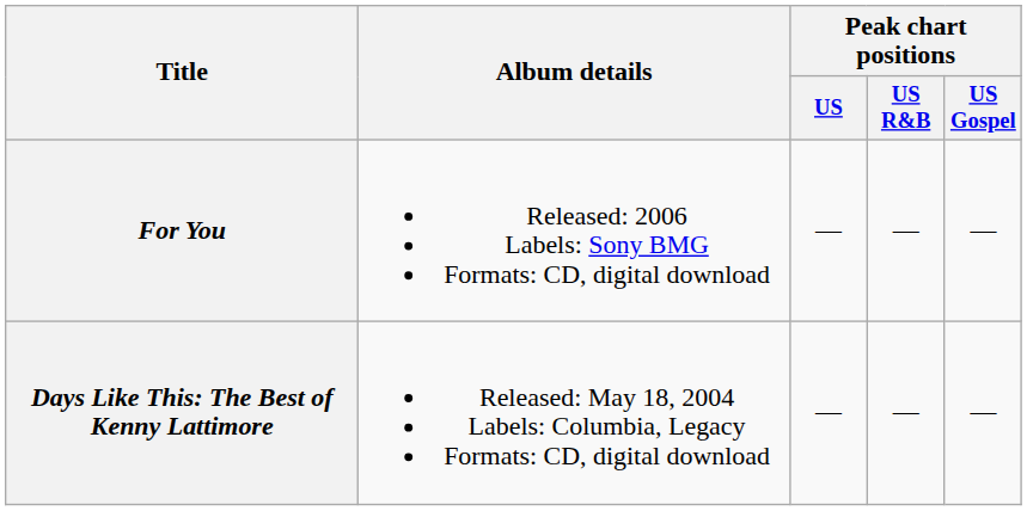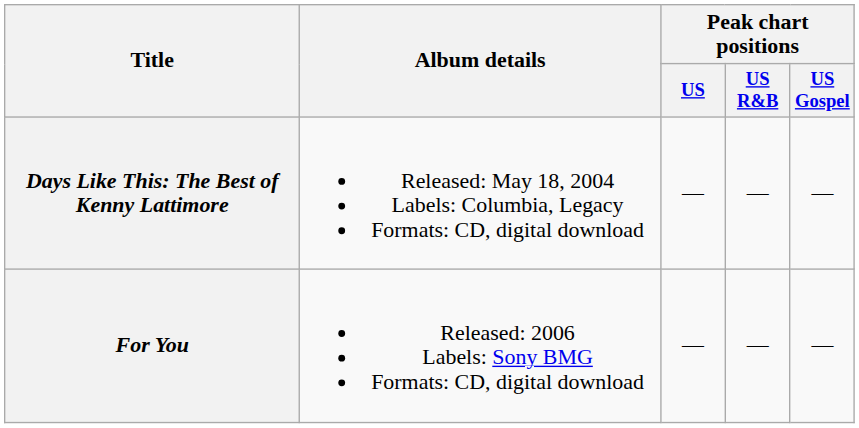rows swapped: Days Like This: The Best of Kenny Lattimore <-> For You
